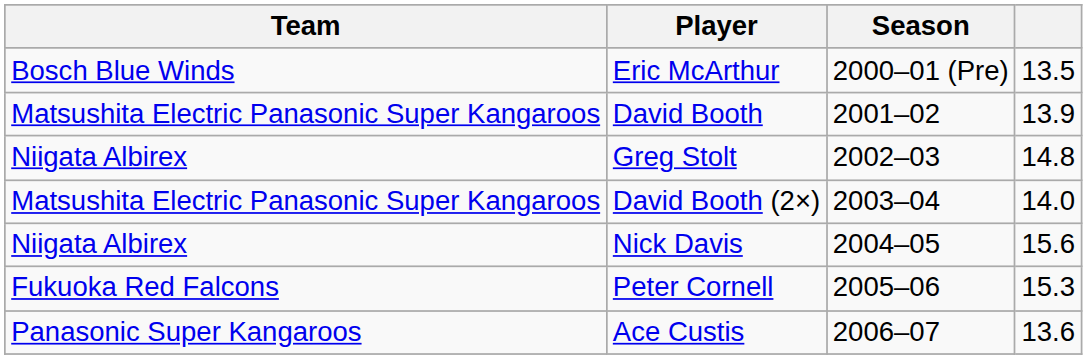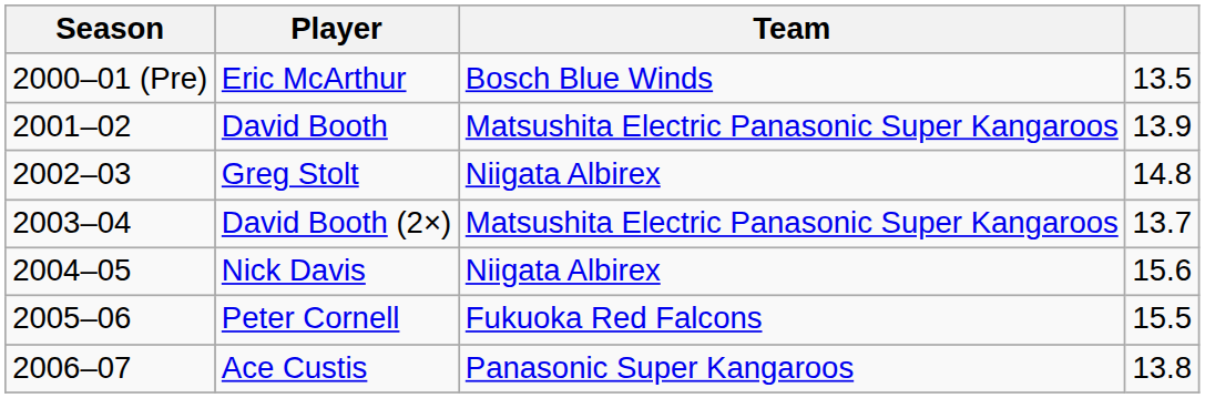columns swapped: Season <-> Team
David Booth (2×) | column 4: 14.0 -> 13.7
Peter Cornell | column 4: 15.3 -> 15.5
Ace Custis | column 4: 13.6 -> 13.8
